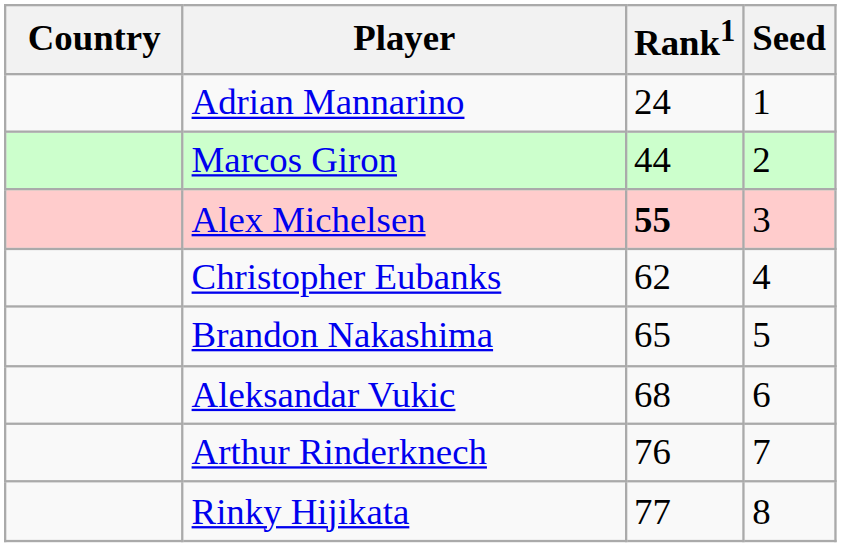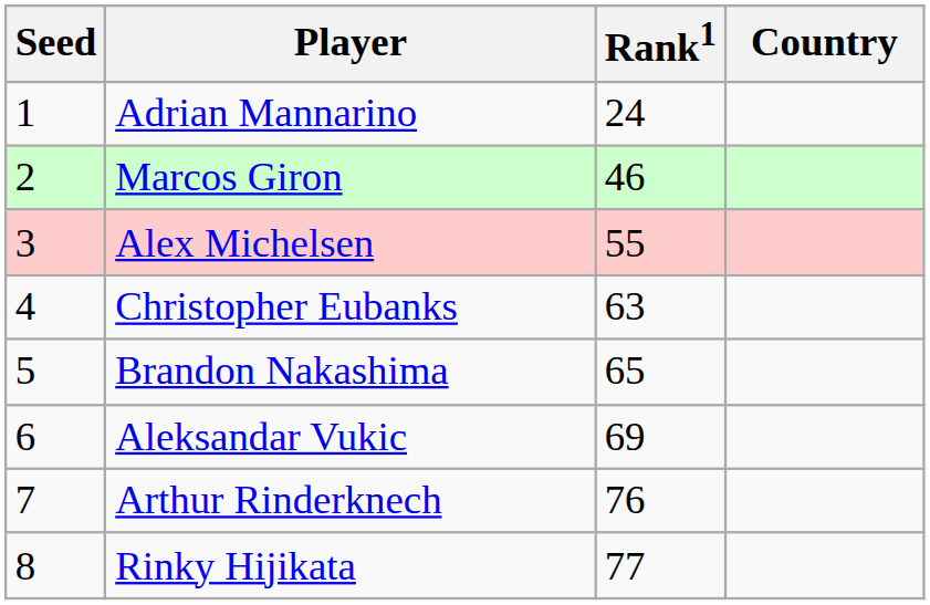columns swapped: Country <-> Seed
Marcos Giron | Rank1: 44 -> 46
Alex Michelsen | Rank1: bold -> normal
Christopher Eubanks | Rank1: 62 -> 63
Aleksandar Vukic | Rank1: 68 -> 69
